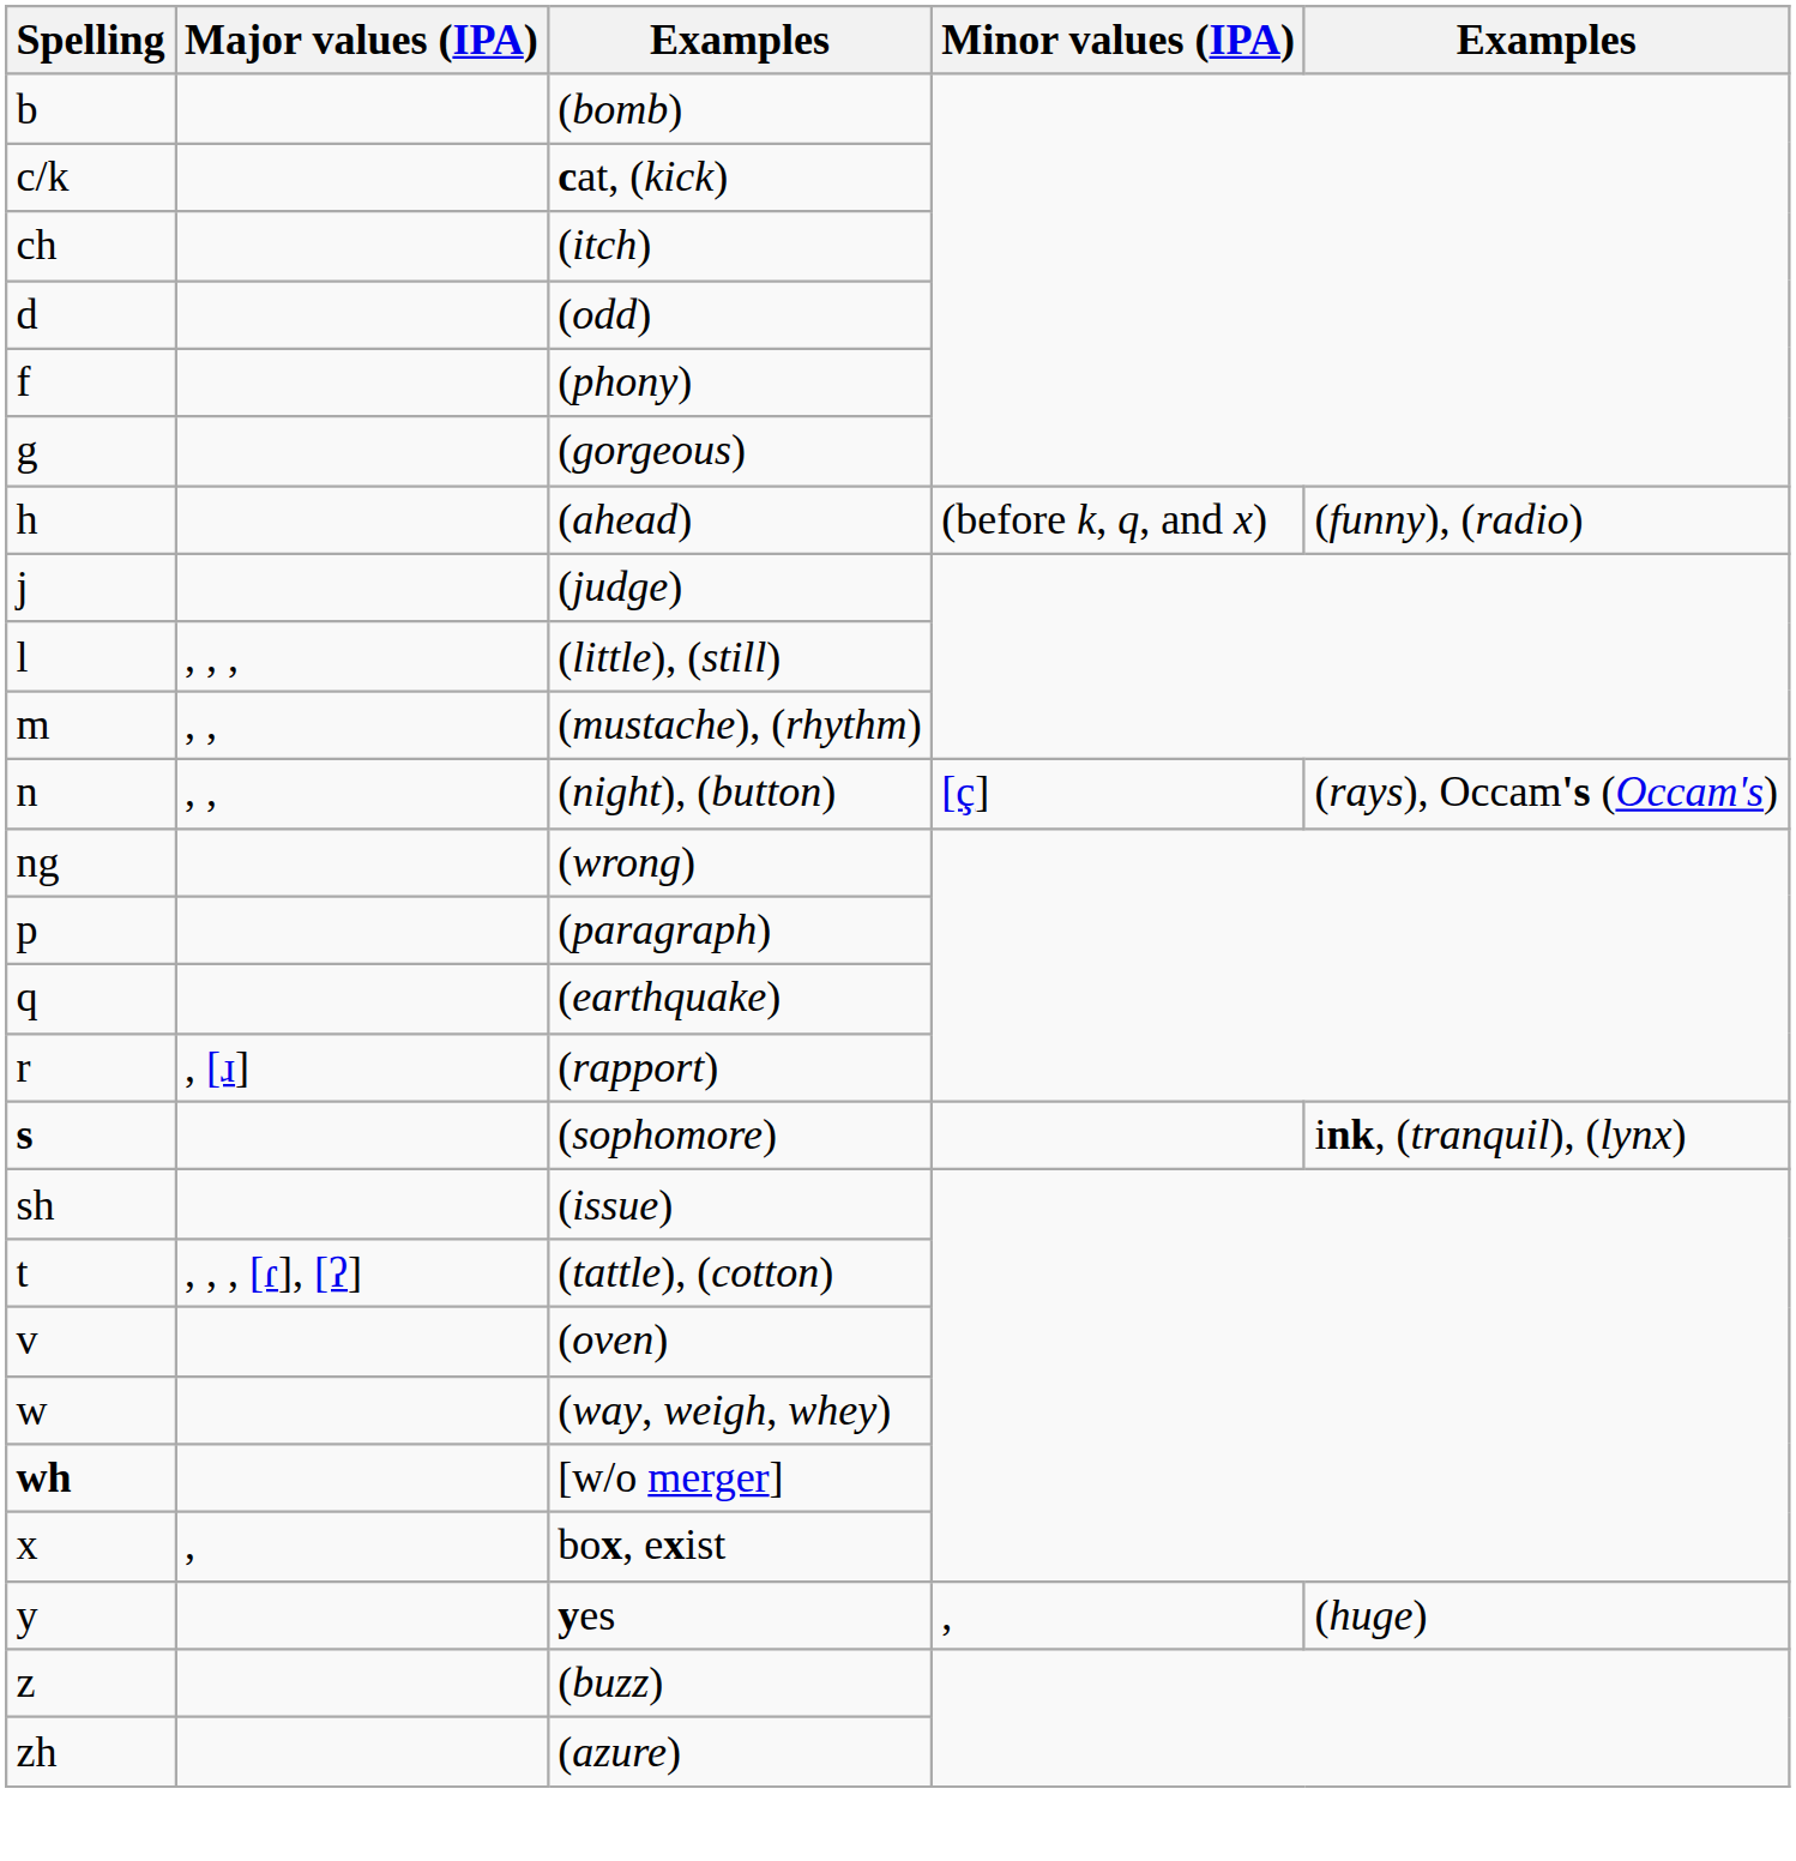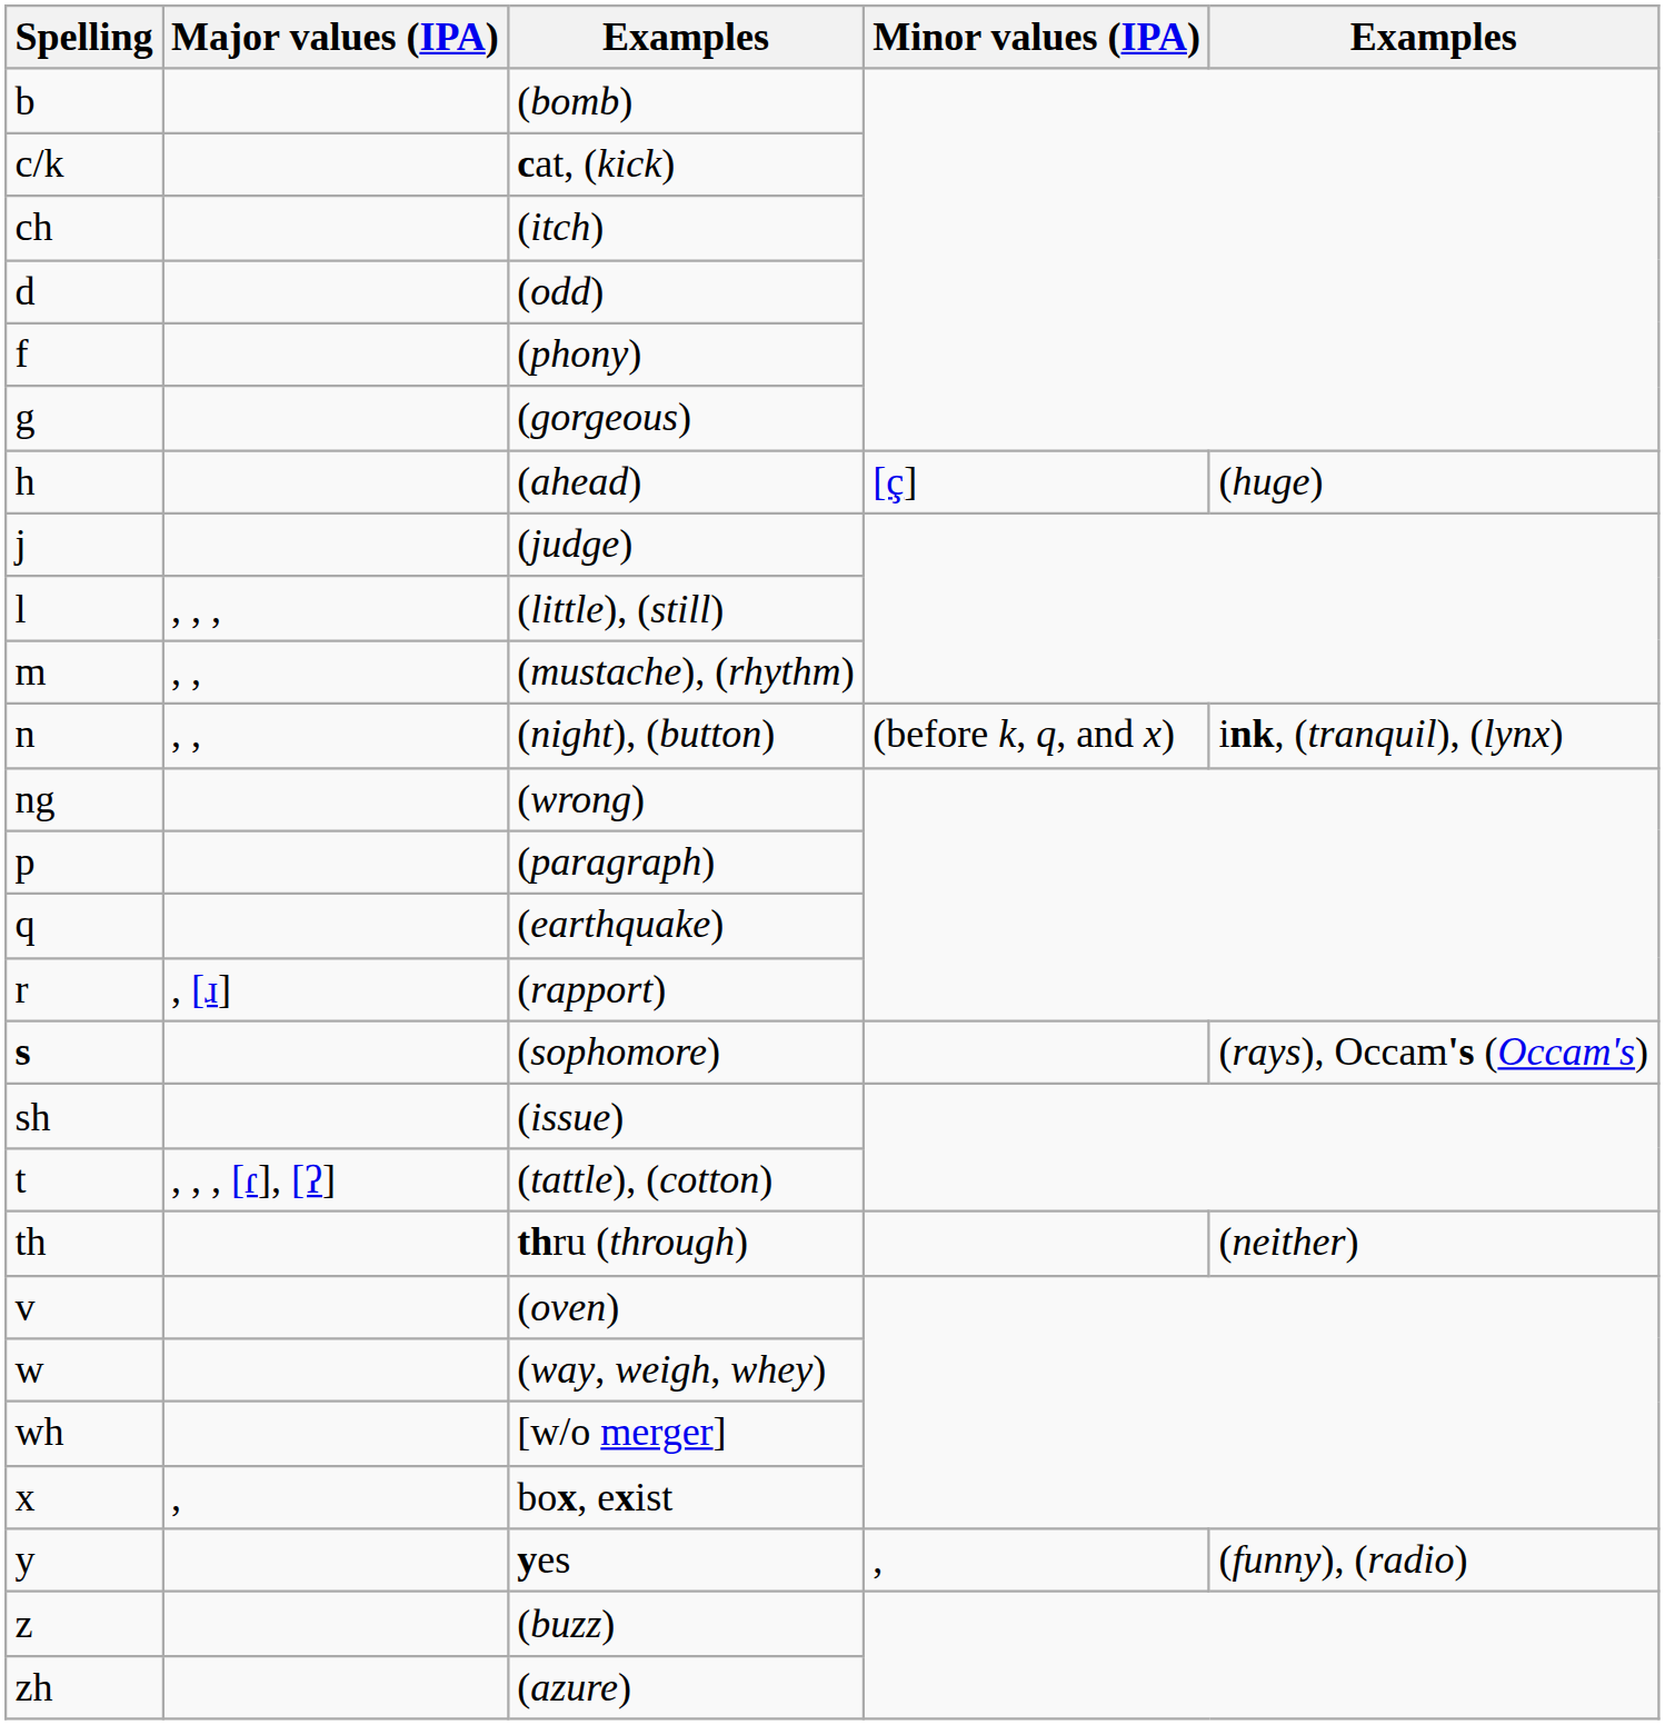(ahead) | Minor values (IPA): (before k, q, and x) -> [ç]
(ahead) | column 5: (funny), (radio) -> (huge)
(night), (button) | Minor values (IPA): [ç] -> (before k, q, and x)
(night), (button) | column 5: (rays), Occam's (Occam's) -> ink, (tranquil), (lynx)
(sophomore) | column 5: ink, (tranquil), (lynx) -> (rays), Occam's (Occam's)
+ row: th | thru (through) | (neither)
[w/o merger] | Spelling: bold -> normal
yes | column 5: (huge) -> (funny), (radio)
